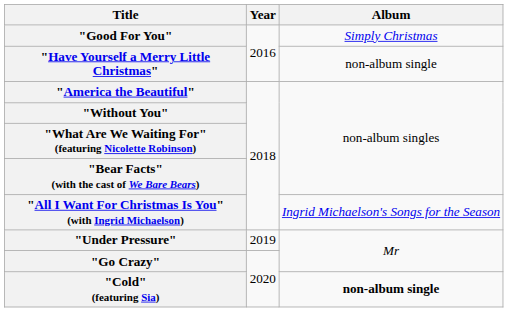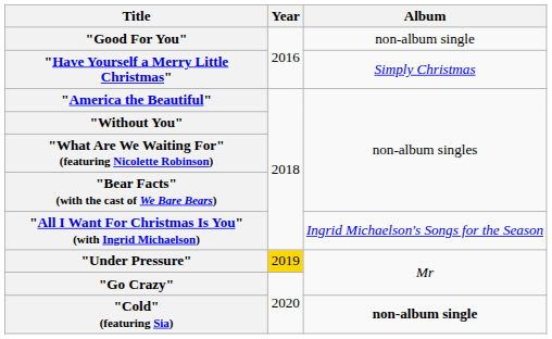"Good For You" | Album: Simply Christmas -> non-album single
"Have Yourself a Merry Little Christmas" | Album: non-album single -> Simply Christmas
"Under Pressure" | Year: no background -> gold background
